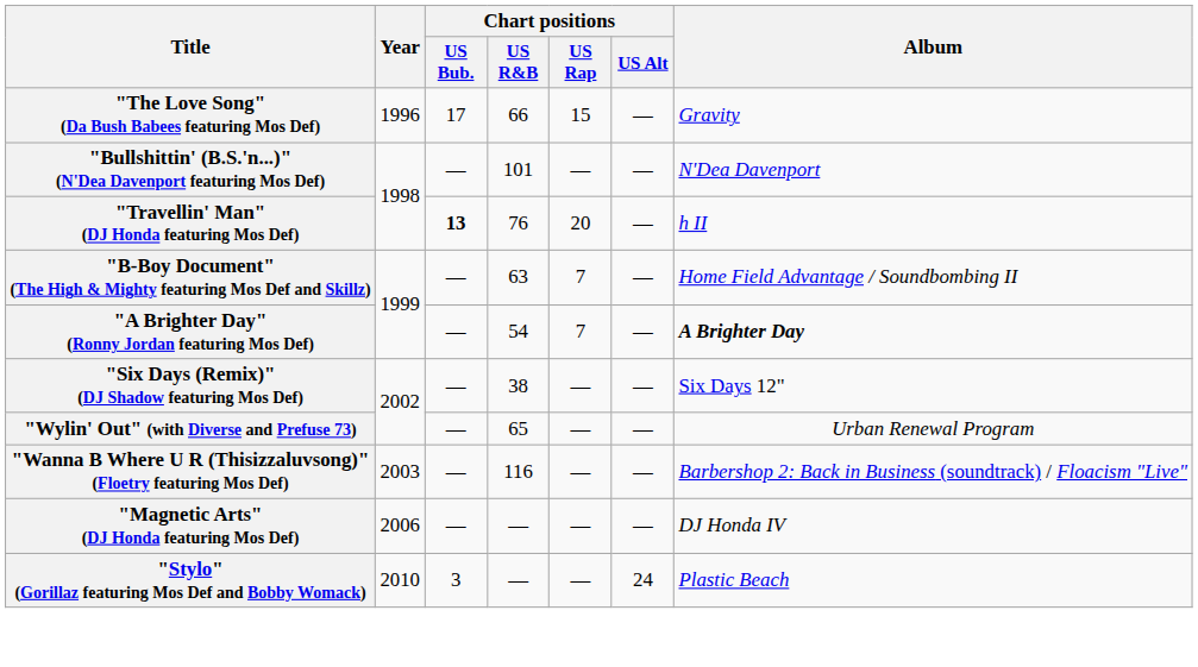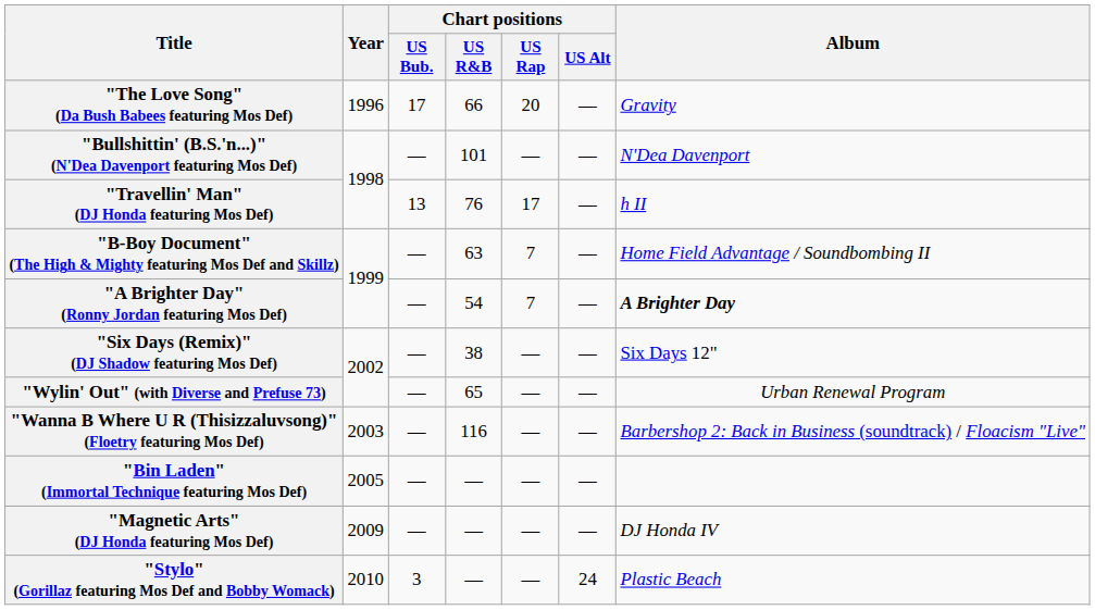"The Love Song" (Da Bush Babees featuring Mos Def) | Chart positions / US Rap: 15 -> 20
"Travellin' Man" (DJ Honda featuring Mos Def) | Chart positions / US Bub.: bold -> normal
"Travellin' Man" (DJ Honda featuring Mos Def) | Chart positions / US Rap: 20 -> 17
+ row: "Bin Laden" (Immortal Technique featuring Mos Def) | 2005 | — | — | — | —
"Magnetic Arts" (DJ Honda featuring Mos Def) | Year: 2006 -> 2009
